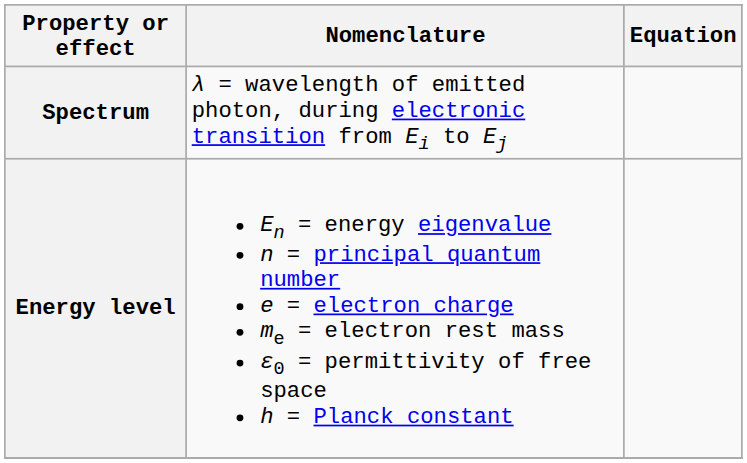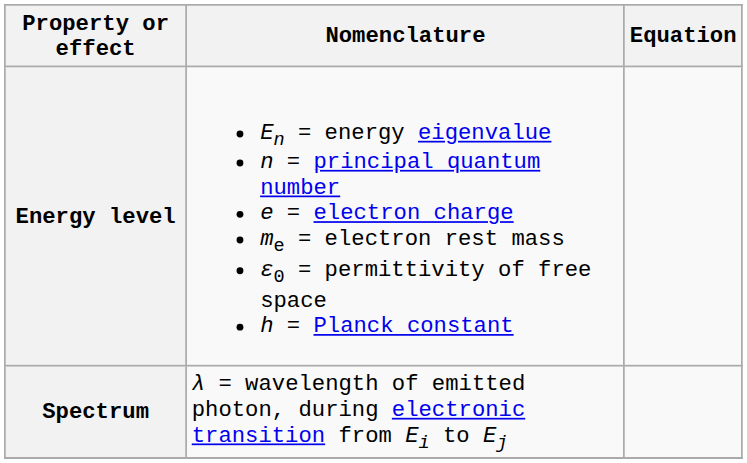rows swapped: Energy level <-> Spectrum
